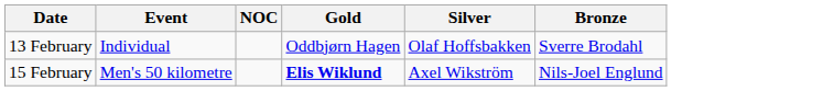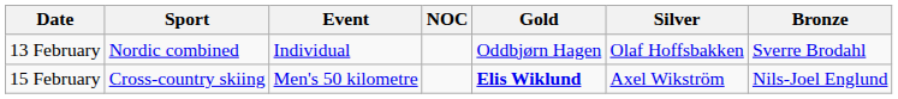+ column: Sport | Nordic combined | Cross-country skiing
